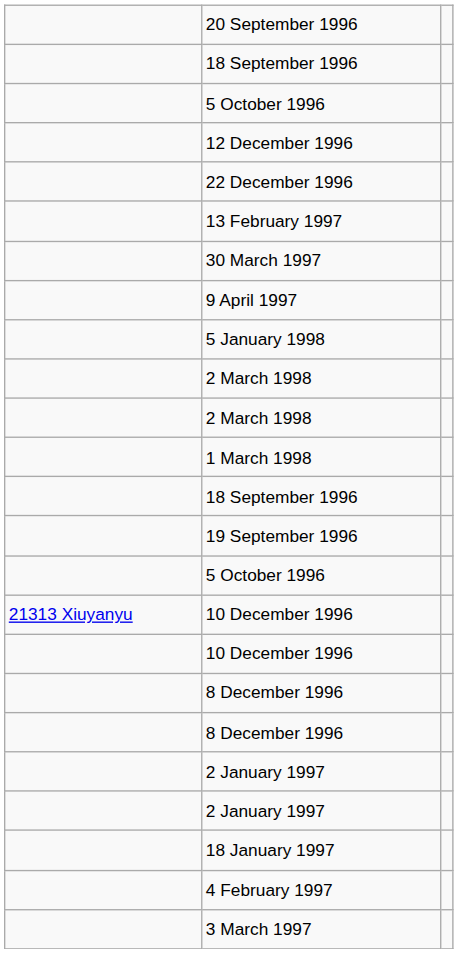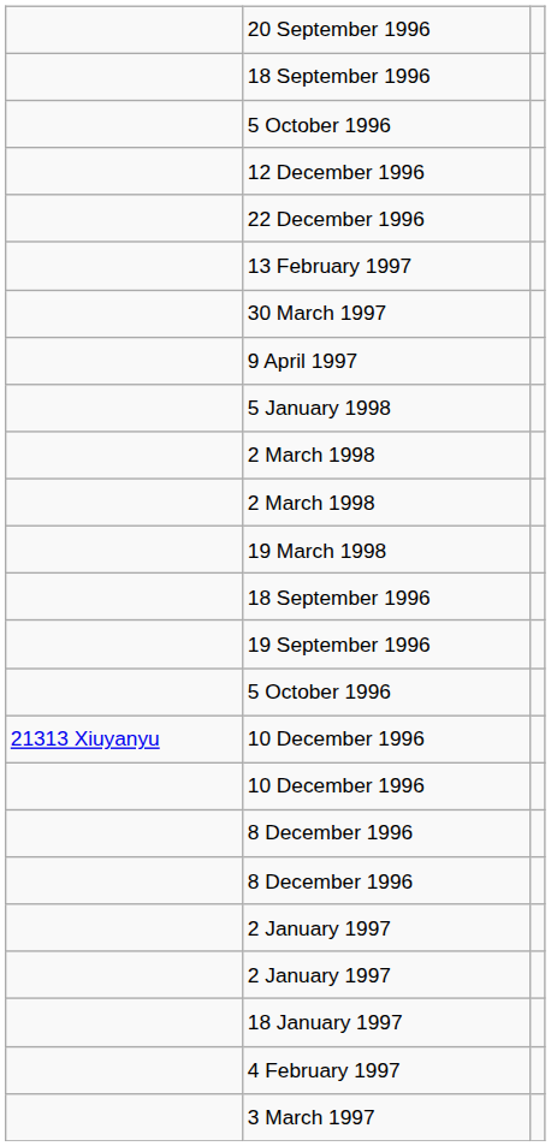- row: 1 March 1998
+ row: 19 March 1998
